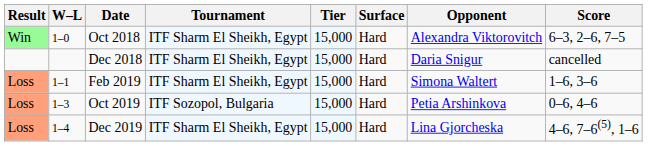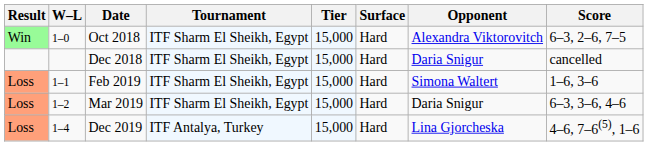+ row: Loss | 1–2 | Mar 2019 | ITF Sharm El Sheikh, Egypt | 15,000 | Hard | Daria Snigur | 6–3, 3–6, 4–6
- row: Loss | 1–3 | Oct 2019 | ITF Sozopol, Bulgaria | 15,000 | Hard | Petia Arshinkova | 0–6, 4–6
Dec 2019 | Tournament: ITF Sharm El Sheikh, Egypt -> ITF Antalya, Turkey
